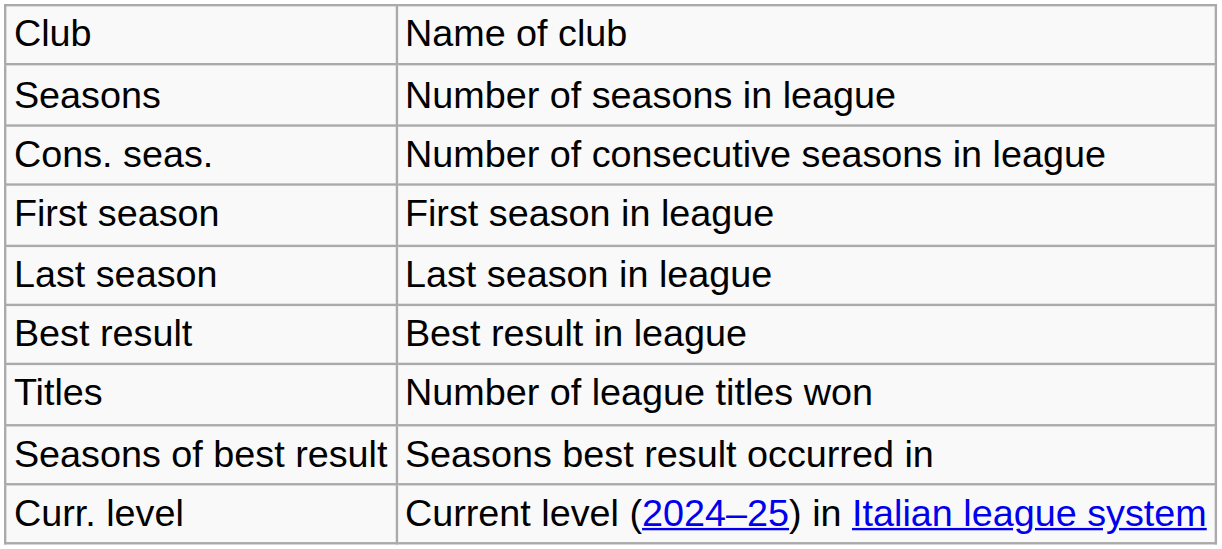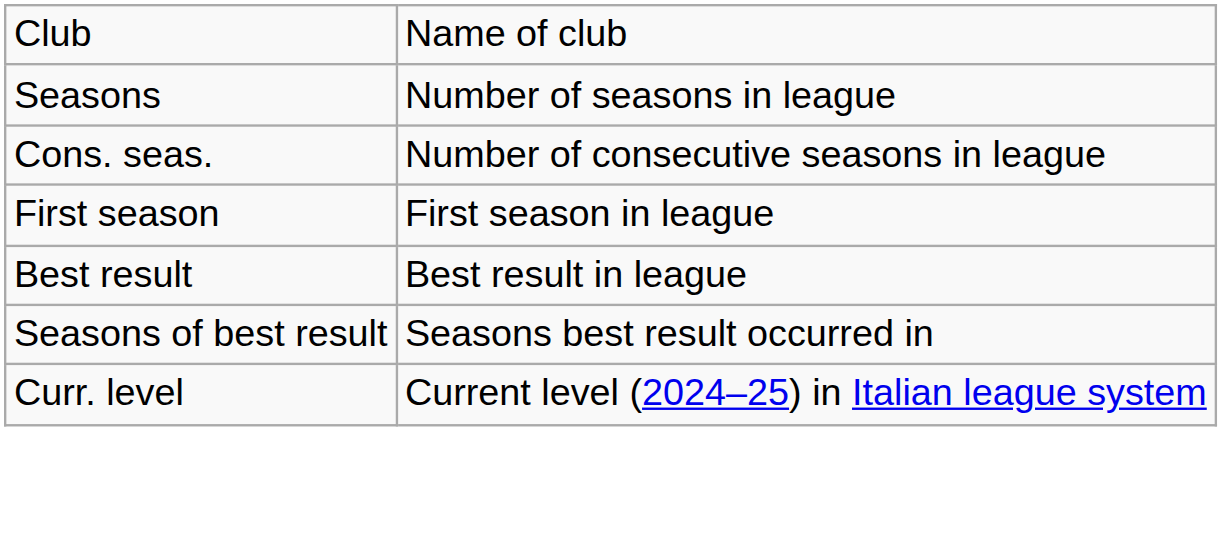- row: Last season | Last season in league
- row: Titles | Number of league titles won
